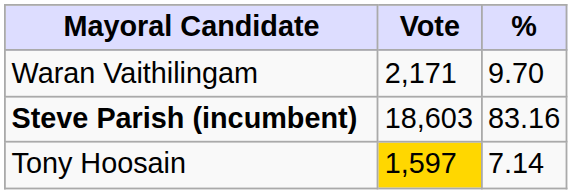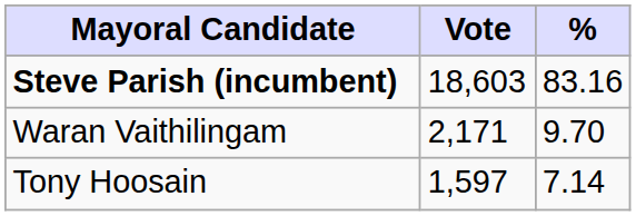rows swapped: Steve Parish (incumbent) <-> Waran Vaithilingam
Tony Hoosain | Vote: gold background -> no background
